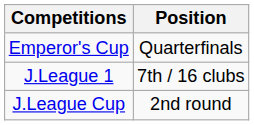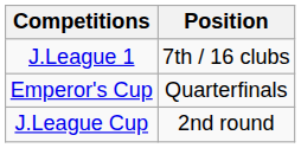rows swapped: J.League 1 <-> Emperor's Cup
